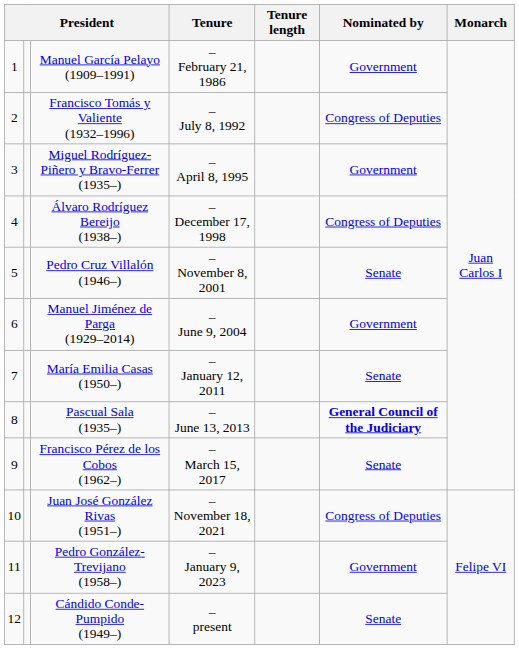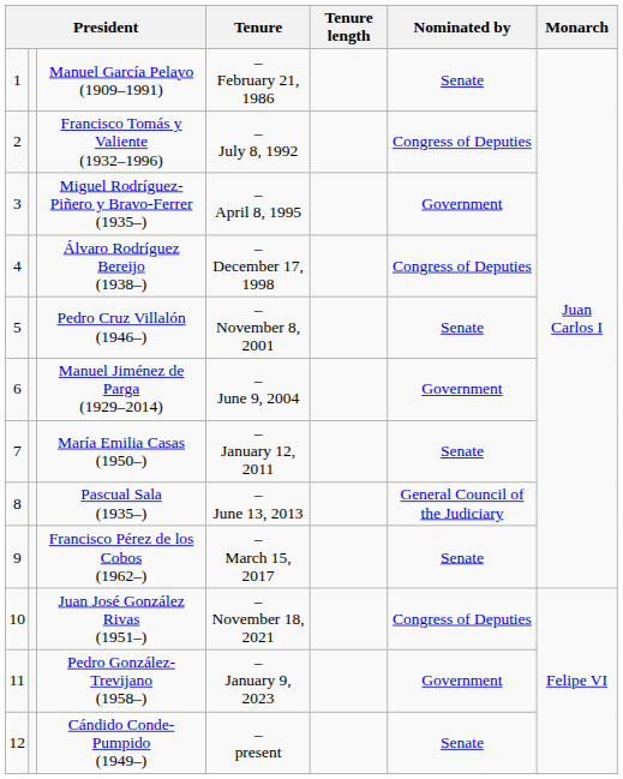Manuel García Pelayo (1909–1991) | Nominated by: Government -> Senate
Pascual Sala (1935–) | Nominated by: bold -> normal
